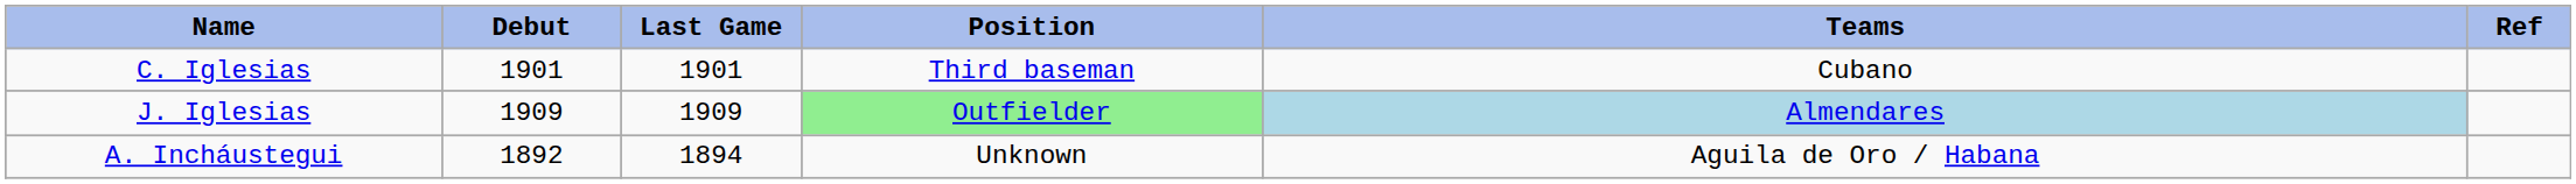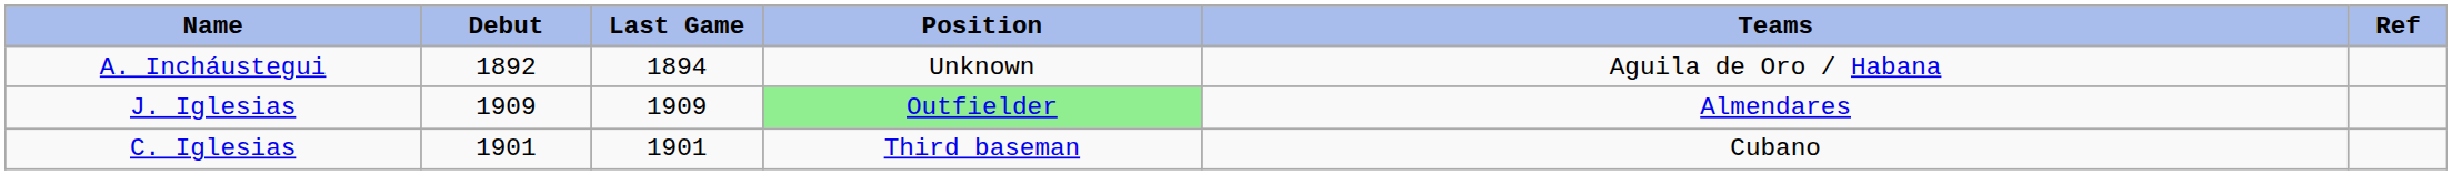rows swapped: C. Iglesias <-> A. Incháustegui
J. Iglesias | Teams: lightblue background -> no background
